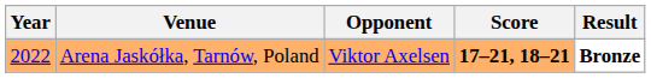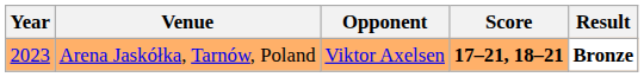Arena Jaskółka, Tarnów, Poland | Year: 2022 -> 2023
